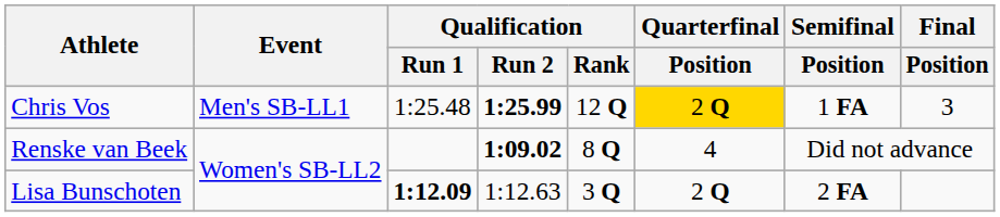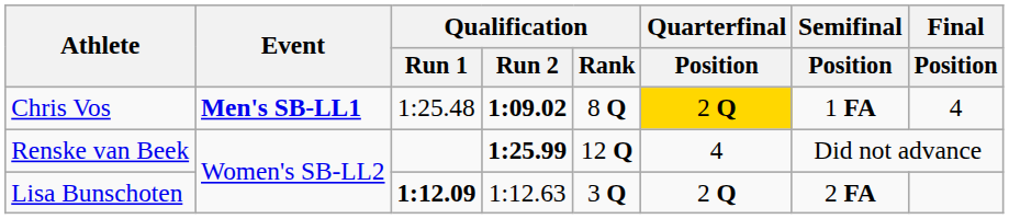Chris Vos | Event: normal -> bold
Chris Vos | Qualification / Run 2: 1:25.99 -> 1:09.02
Chris Vos | Qualification / Rank: 12 Q -> 8 Q
Chris Vos | Final / Position: 3 -> 4
Renske van Beek | Qualification / Run 2: 1:09.02 -> 1:25.99
Renske van Beek | Qualification / Rank: 8 Q -> 12 Q
